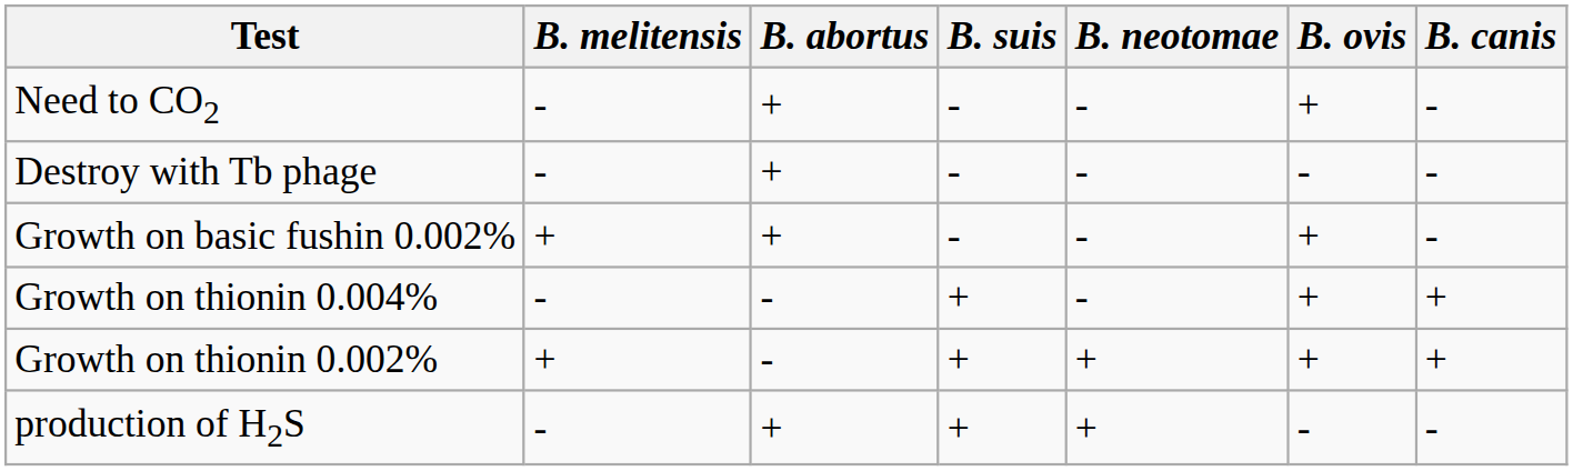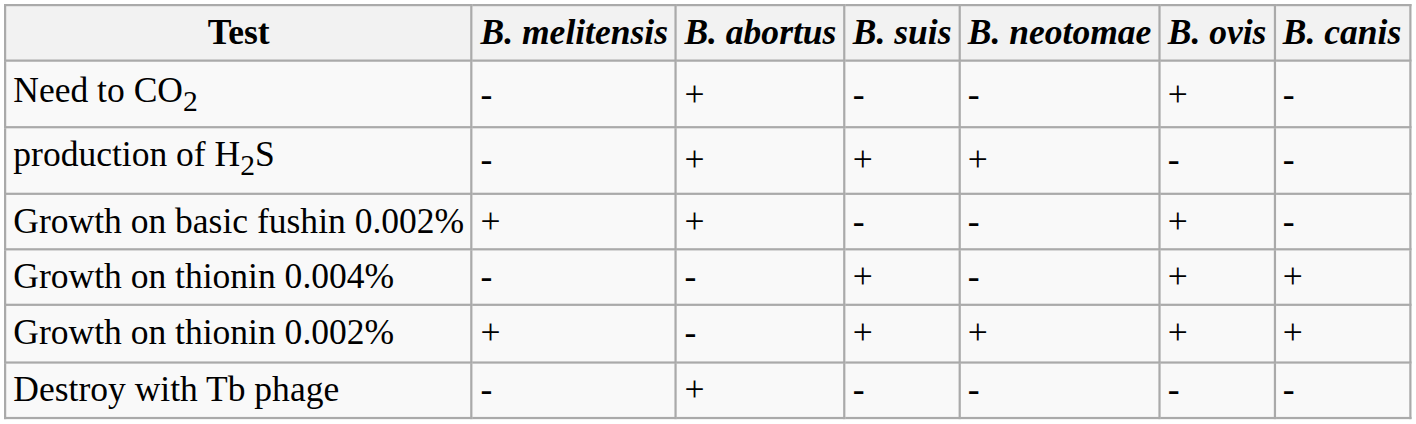rows swapped: production of H2S <-> Destroy with Tb phage
